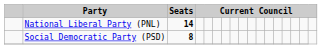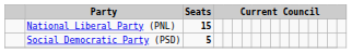National Liberal Party (PNL) | Seats: 14 -> 15
Social Democratic Party (PSD) | Seats: 8 -> 5
